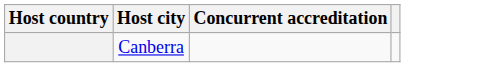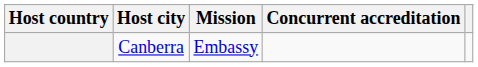+ column: Mission | Embassy
